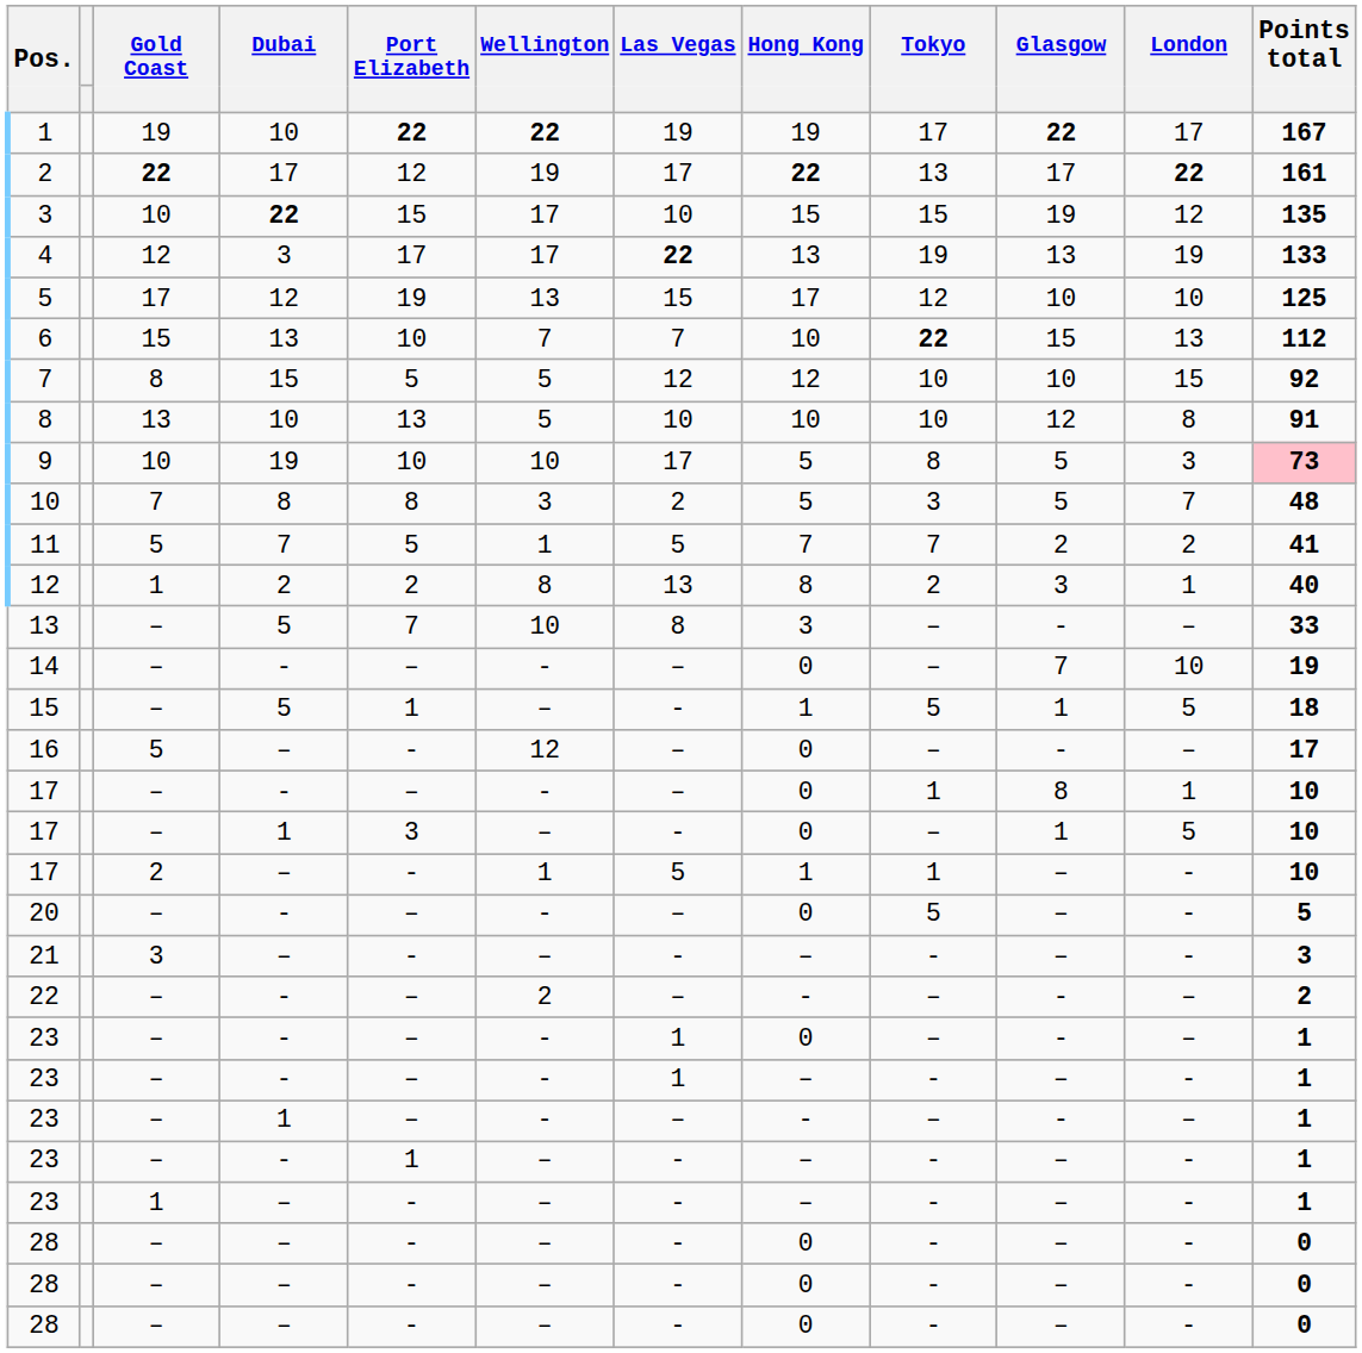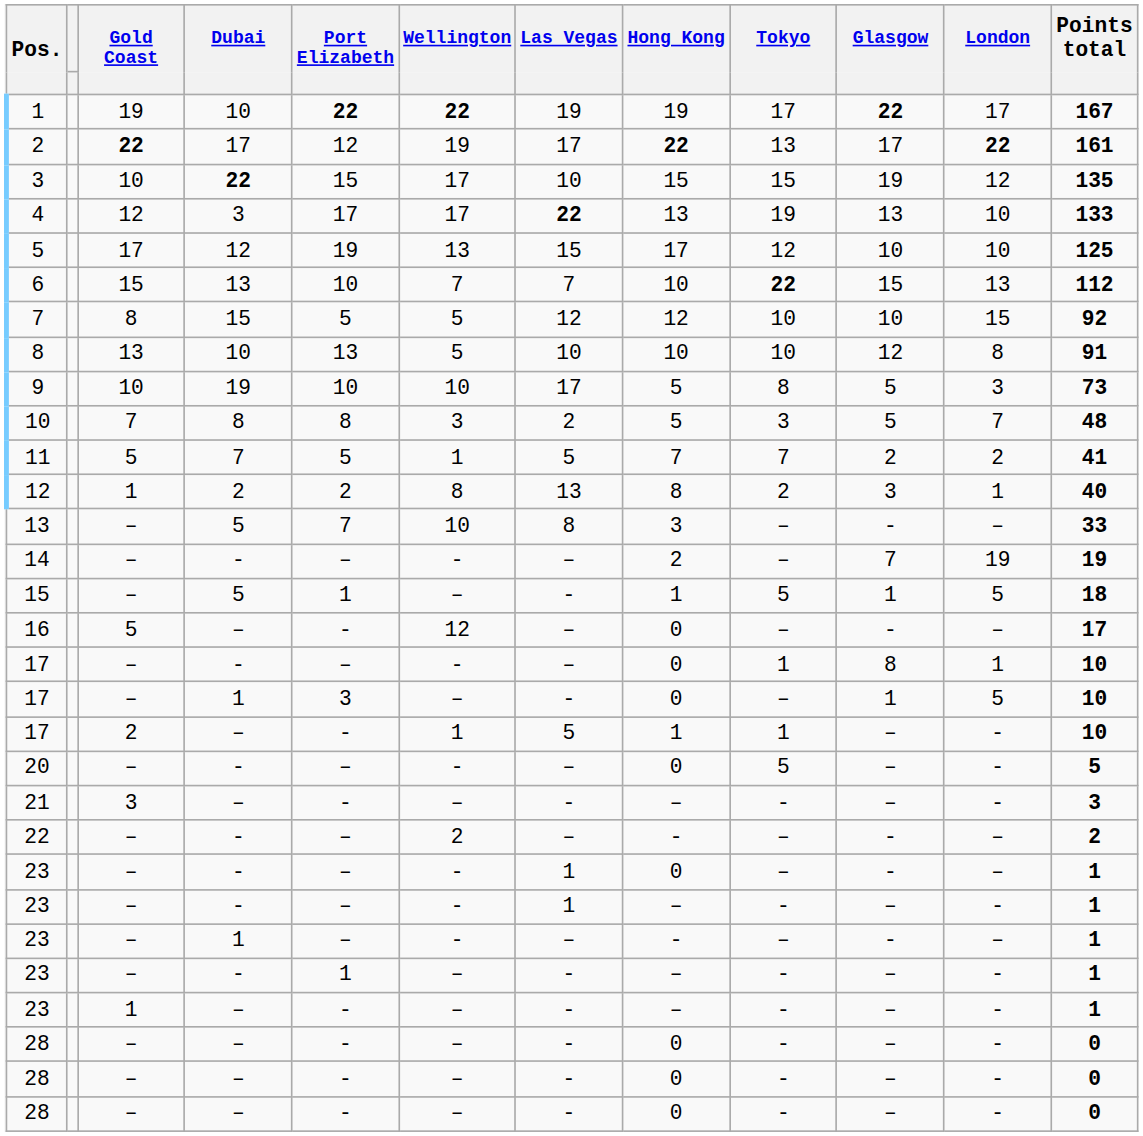4 | London: 19 -> 10
9 | Points total: pink background -> no background
14 | Hong Kong: 0 -> 2
14 | London: 10 -> 19
